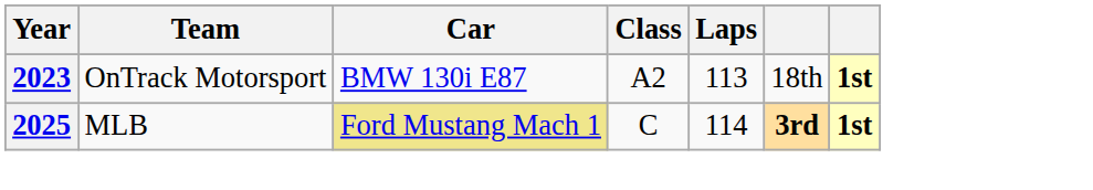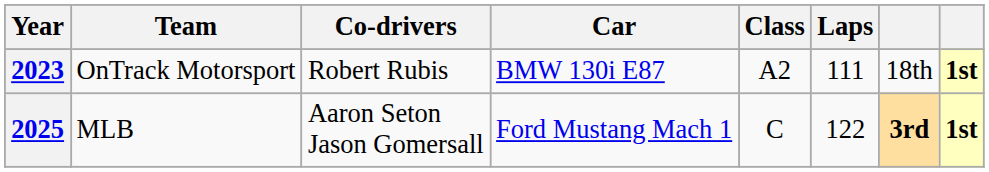+ column: Co-drivers | Robert Rubis | Aaron Seton Jason Gomersall
2023 | Laps: 113 -> 111
2025 | Car: khaki background -> no background
2025 | Laps: 114 -> 122
